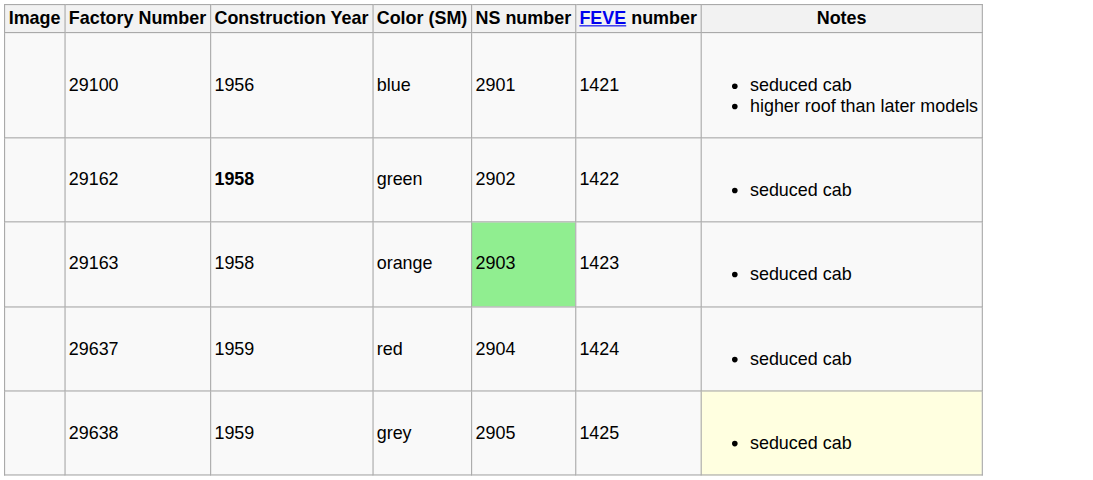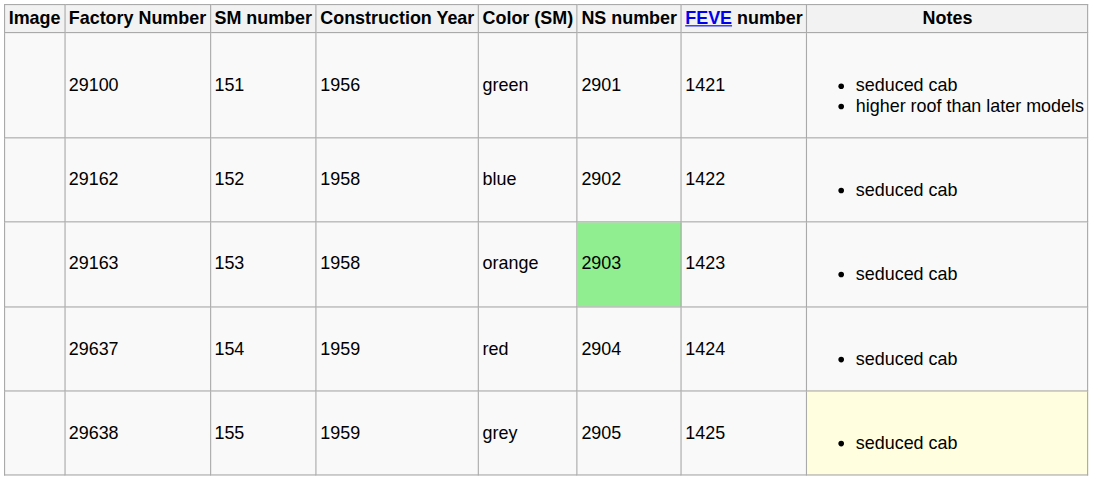+ column: SM number | 151 | 152 | 153 | 154 | 155
29100 | Color (SM): blue -> green
29162 | Construction Year: bold -> normal
29162 | Color (SM): green -> blue
